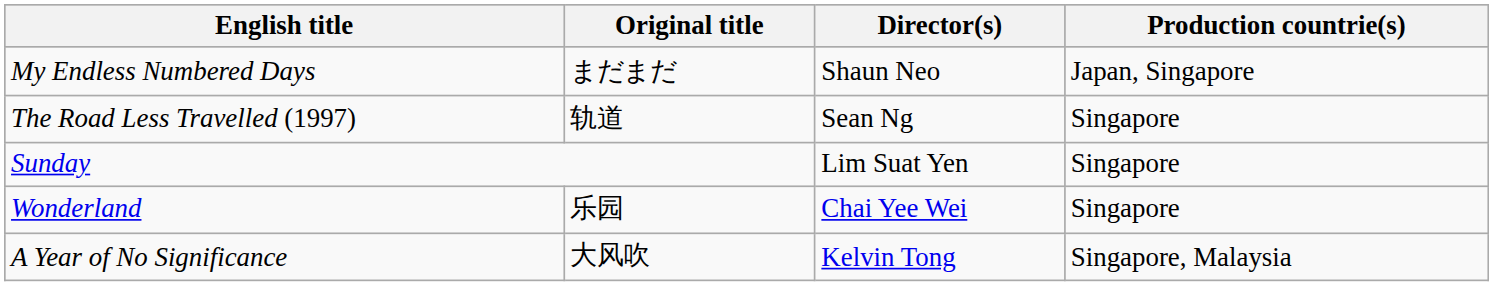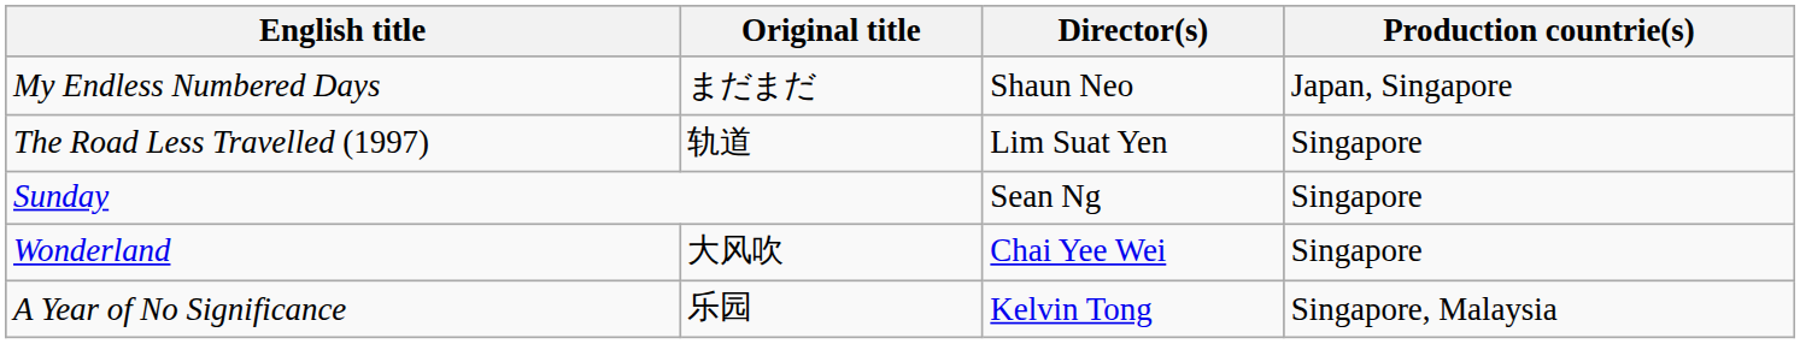The Road Less Travelled (1997) | Director(s): Sean Ng -> Lim Suat Yen
Sunday | Director(s): Lim Suat Yen -> Sean Ng
Wonderland | Original title: 乐园 -> 大风吹
A Year of No Significance | Original title: 大风吹 -> 乐园
